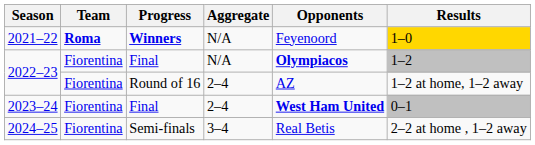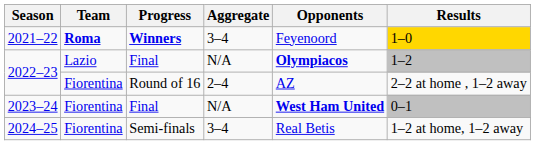2021–22 | Aggregate: N/A -> 3–4
2022–23 / Final | Team: Fiorentina -> Lazio
2022–23 / Round of 16 | Results: 1–2 at home, 1–2 away -> 2–2 at home , 1–2 away
2023–24 | Aggregate: 2–4 -> N/A
2024–25 | Results: 2–2 at home , 1–2 away -> 1–2 at home, 1–2 away
